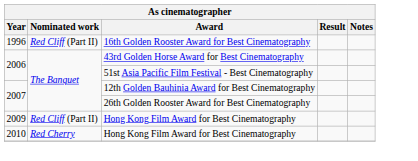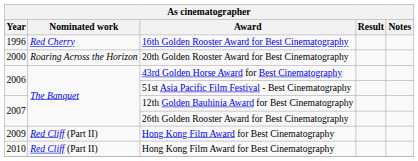16th Golden Rooster Award for Best Cinematography | Nominated work: Red Cliff (Part II) -> Red Cherry
+ row: 2000 | Roaring Across the Horizon | 20th Golden Rooster Award for Best Cinematography
2010 / Hong Kong Film Award for Best Cinematography | Nominated work: Red Cherry -> Red Cliff (Part II)
